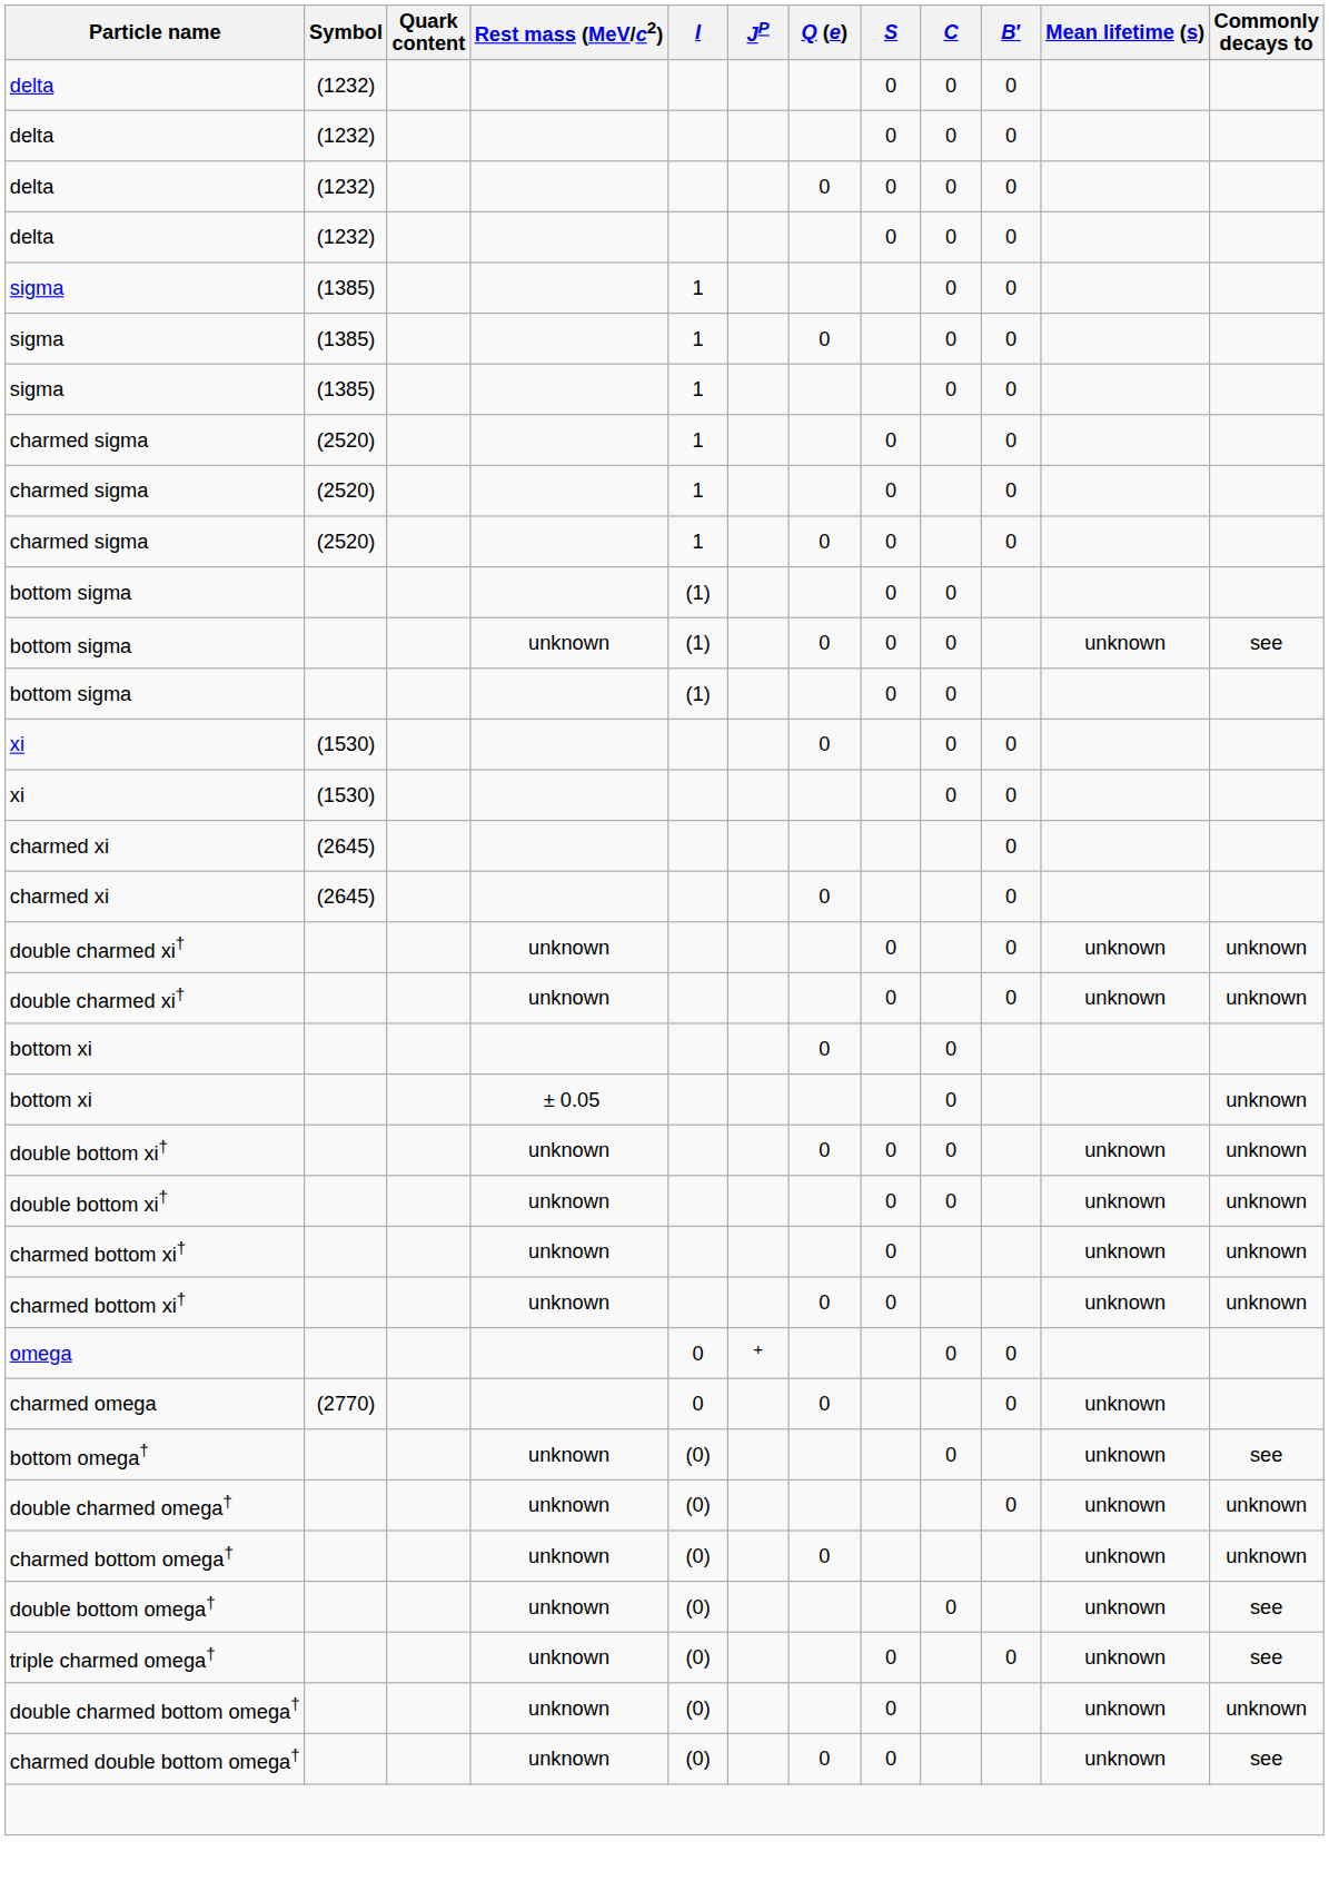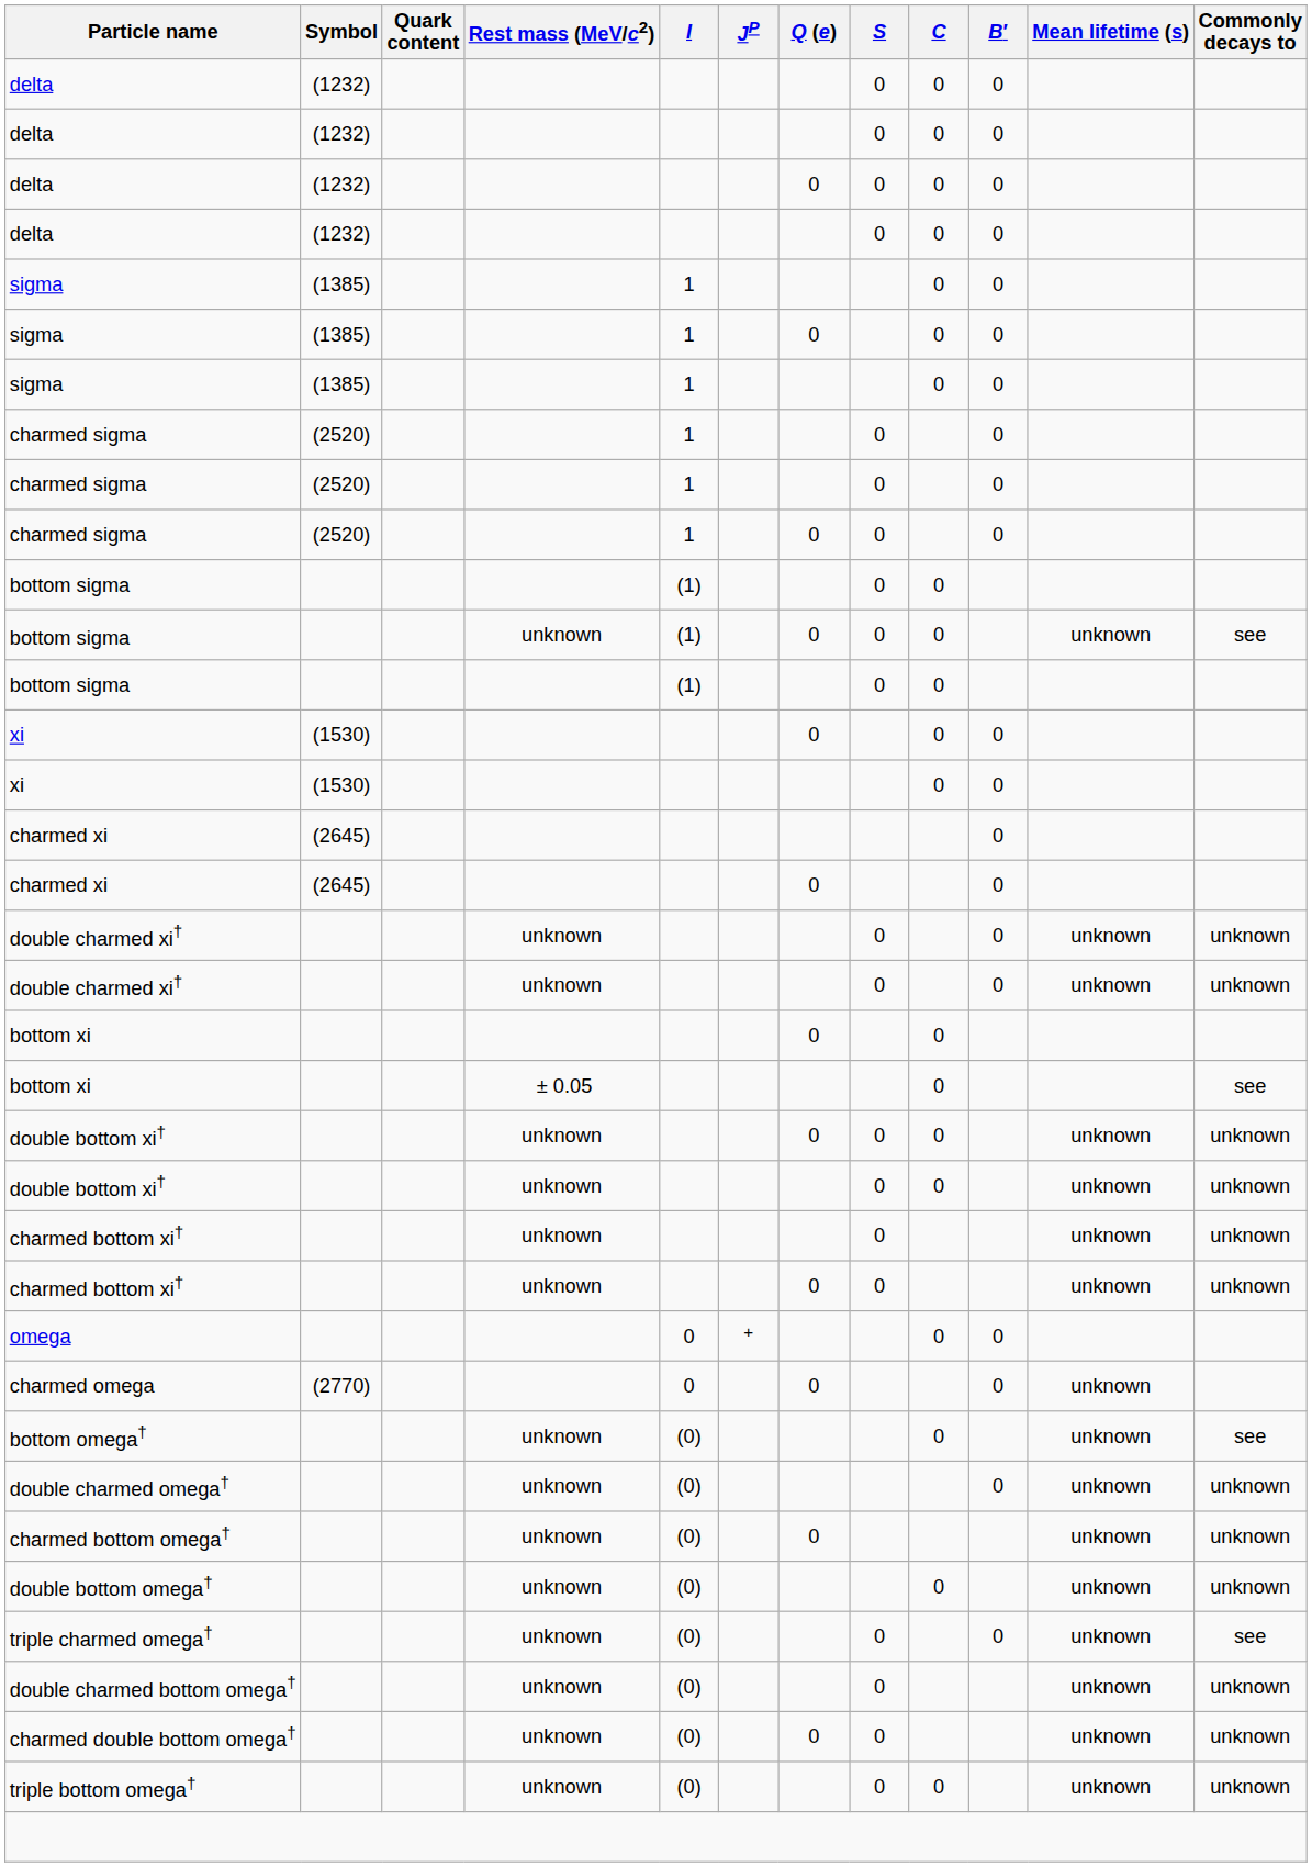bottom xi / ± 0.05 | Commonly decays to: unknown -> see
double bottom omega† | Commonly decays to: see -> unknown
charmed double bottom omega† | Commonly decays to: see -> unknown
+ row: triple bottom omega† | unknown | (0) | 0 | 0 | unknown | unknown
